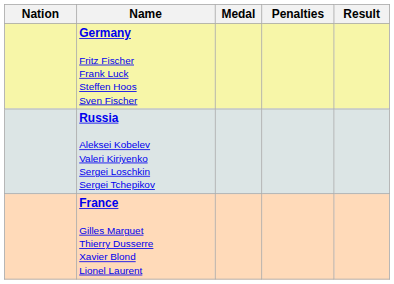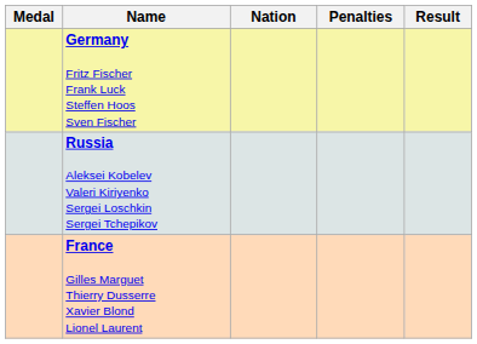columns swapped: Medal <-> Nation
